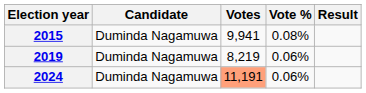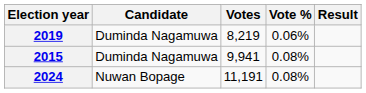rows swapped: 2015 <-> 2019
2024 | Candidate: Duminda Nagamuwa -> Nuwan Bopage
2024 | Votes: lightsalmon background -> no background
2024 | Vote %: 0.06% -> 0.08%
